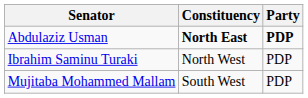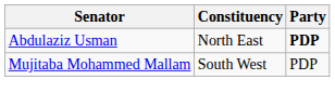Abdulaziz Usman | Constituency: bold -> normal
- row: Ibrahim Saminu Turaki | North West | PDP
